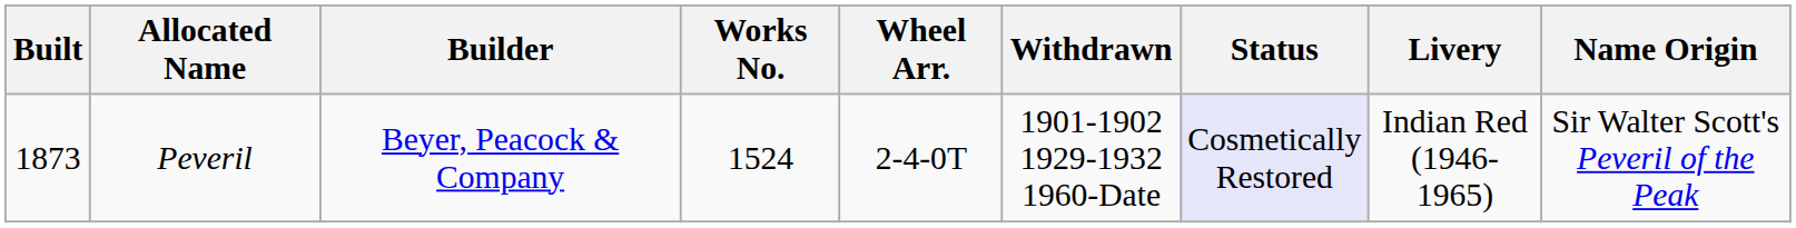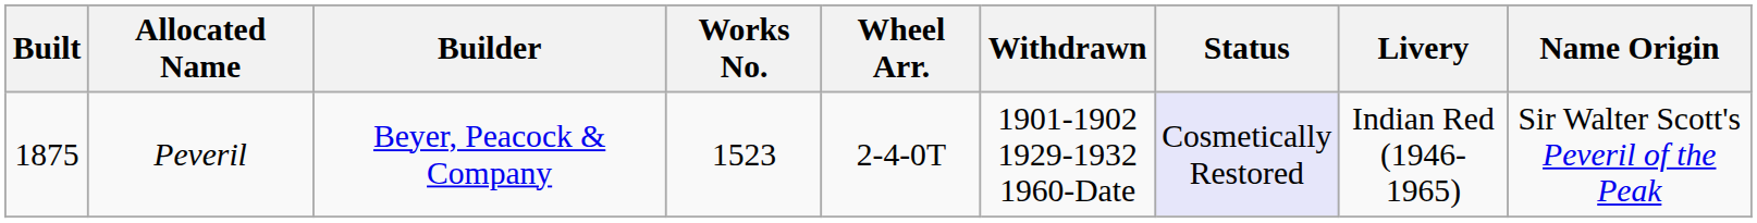Peveril | Built: 1873 -> 1875
Peveril | Works No.: 1524 -> 1523
